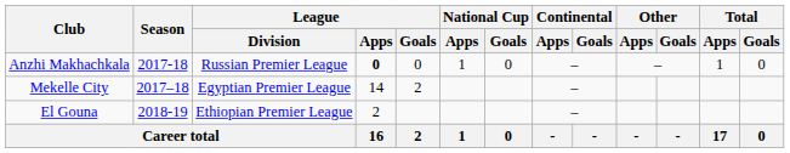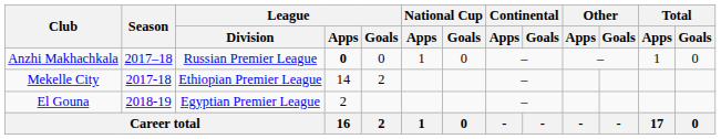Anzhi Makhachkala | Season: 2017-18 -> 2017–18
Mekelle City | Season: 2017–18 -> 2017-18
Mekelle City | League / Division: Egyptian Premier League -> Ethiopian Premier League
El Gouna | League / Division: Ethiopian Premier League -> Egyptian Premier League
